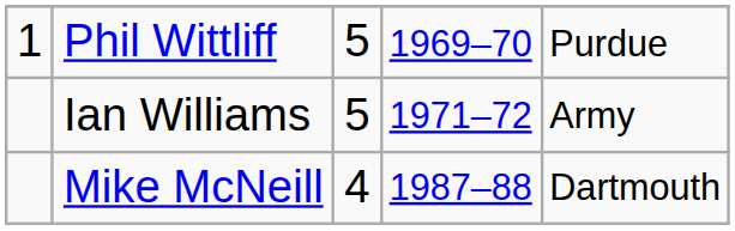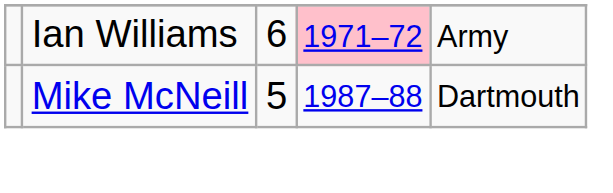- row: 1 | Phil Wittliff | 5 | 1969–70 | Purdue
Ian Williams | column 3: 5 -> 6
Ian Williams | column 4: no background -> pink background
Mike McNeill | column 3: 4 -> 5
